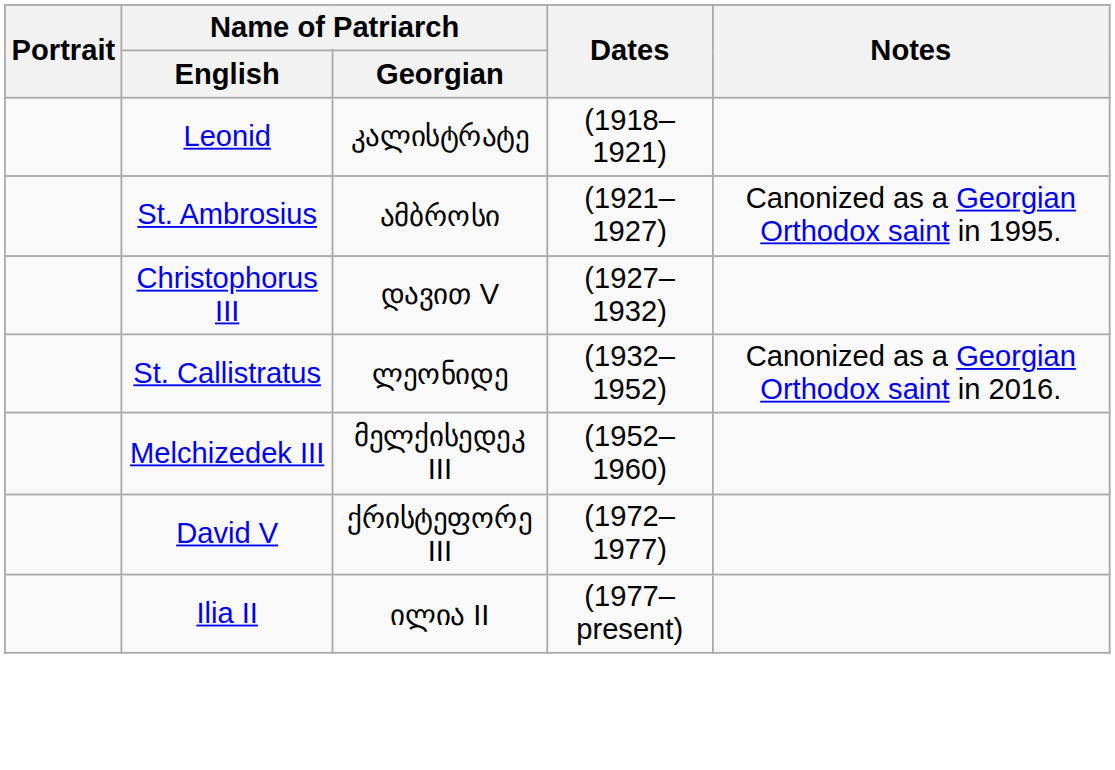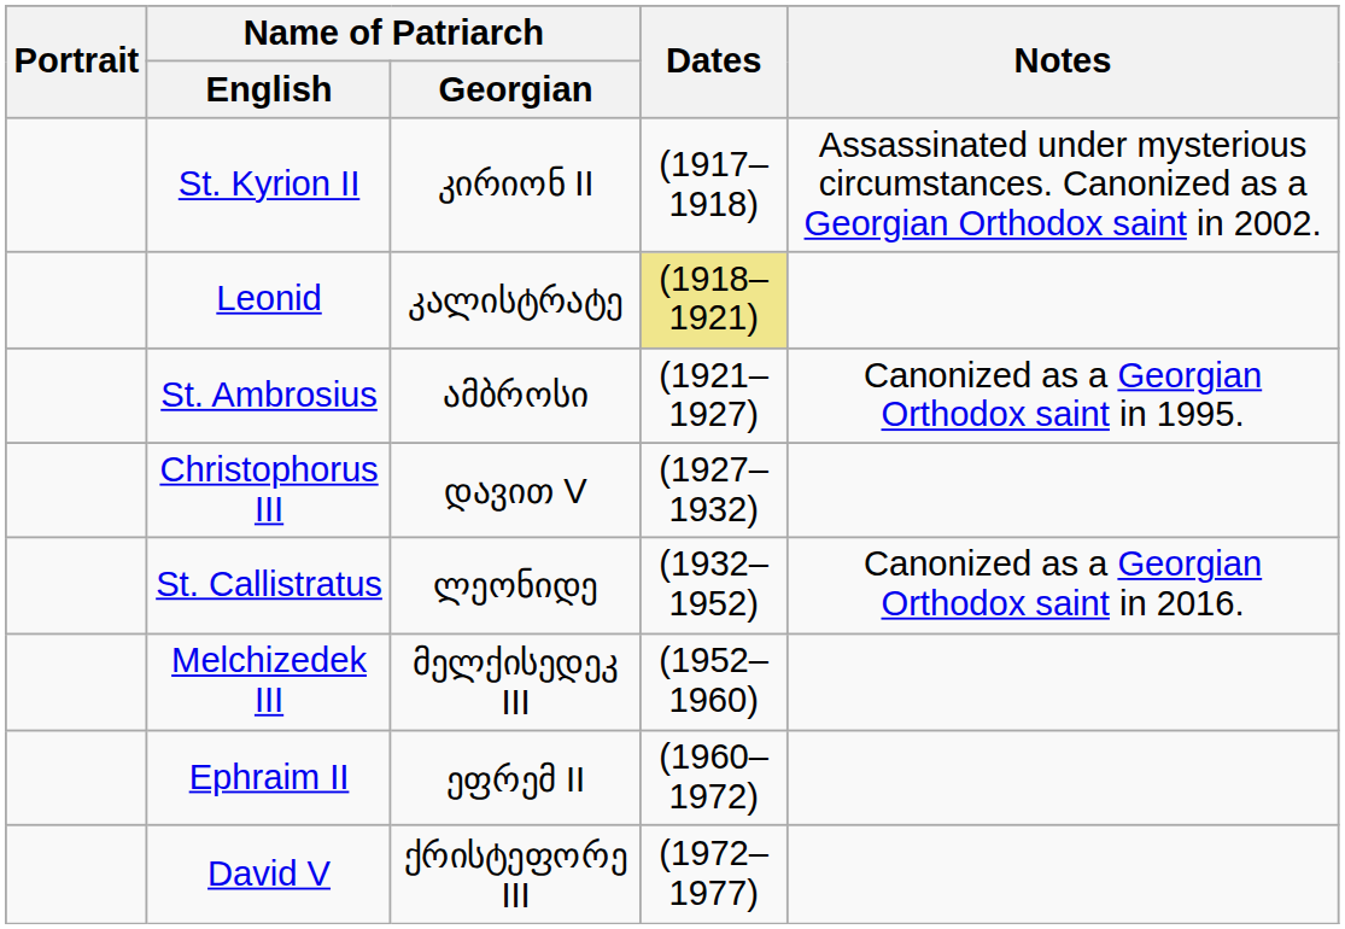+ row: St. Kyrion II | კირიონ II | (1917–1918) | Assassinated under mysterious circumstances. Canonized as a Georgian Orthodox saint in 2002.
Leonid | Dates: no background -> khaki background
+ row: Ephraim II | ეფრემ II | (1960–1972)
- row: Ilia II | ილია II | (1977–present)
